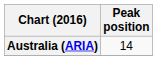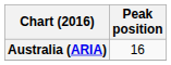Australia (ARIA) | Peak position: 14 -> 16
